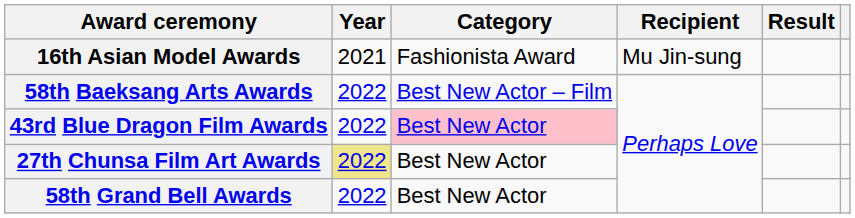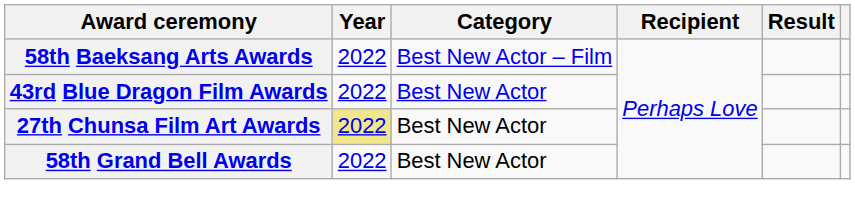- row: 16th Asian Model Awards | 2021 | Fashionista Award | Mu Jin-sung
43rd Blue Dragon Film Awards | Category: pink background -> no background
